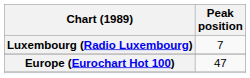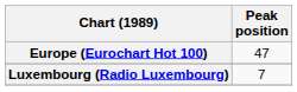rows swapped: Europe (Eurochart Hot 100) <-> Luxembourg (Radio Luxembourg)
